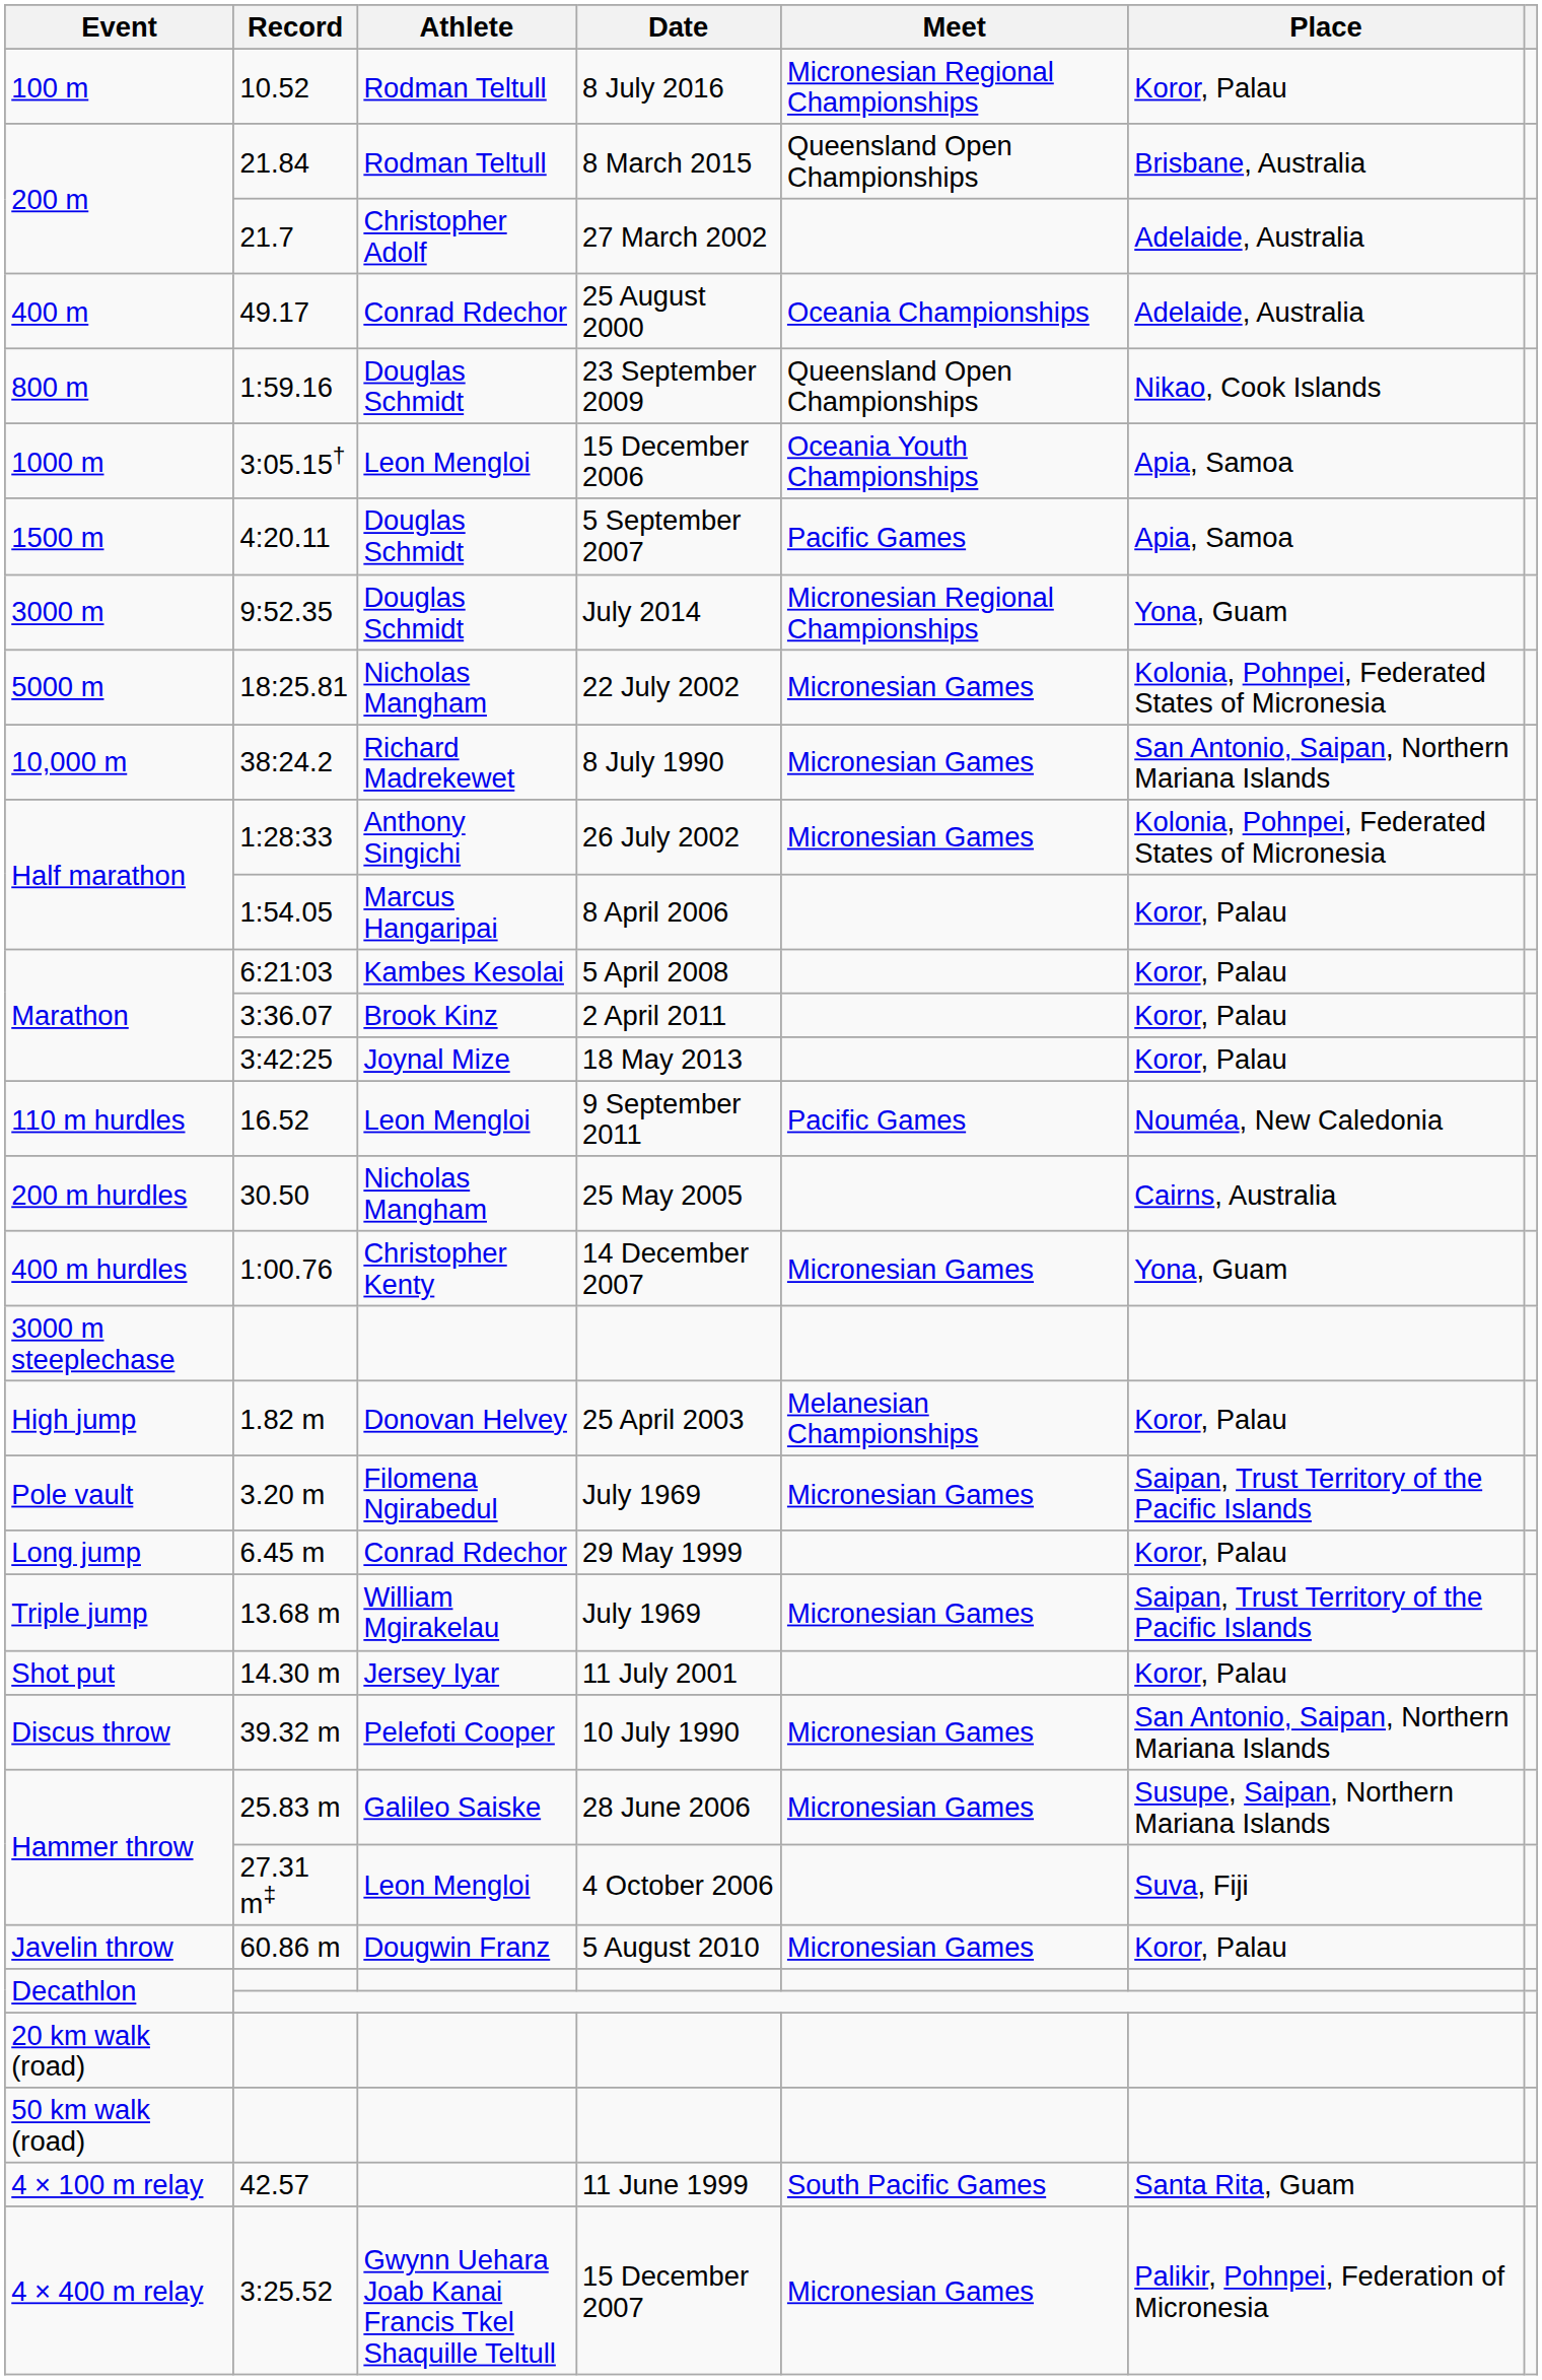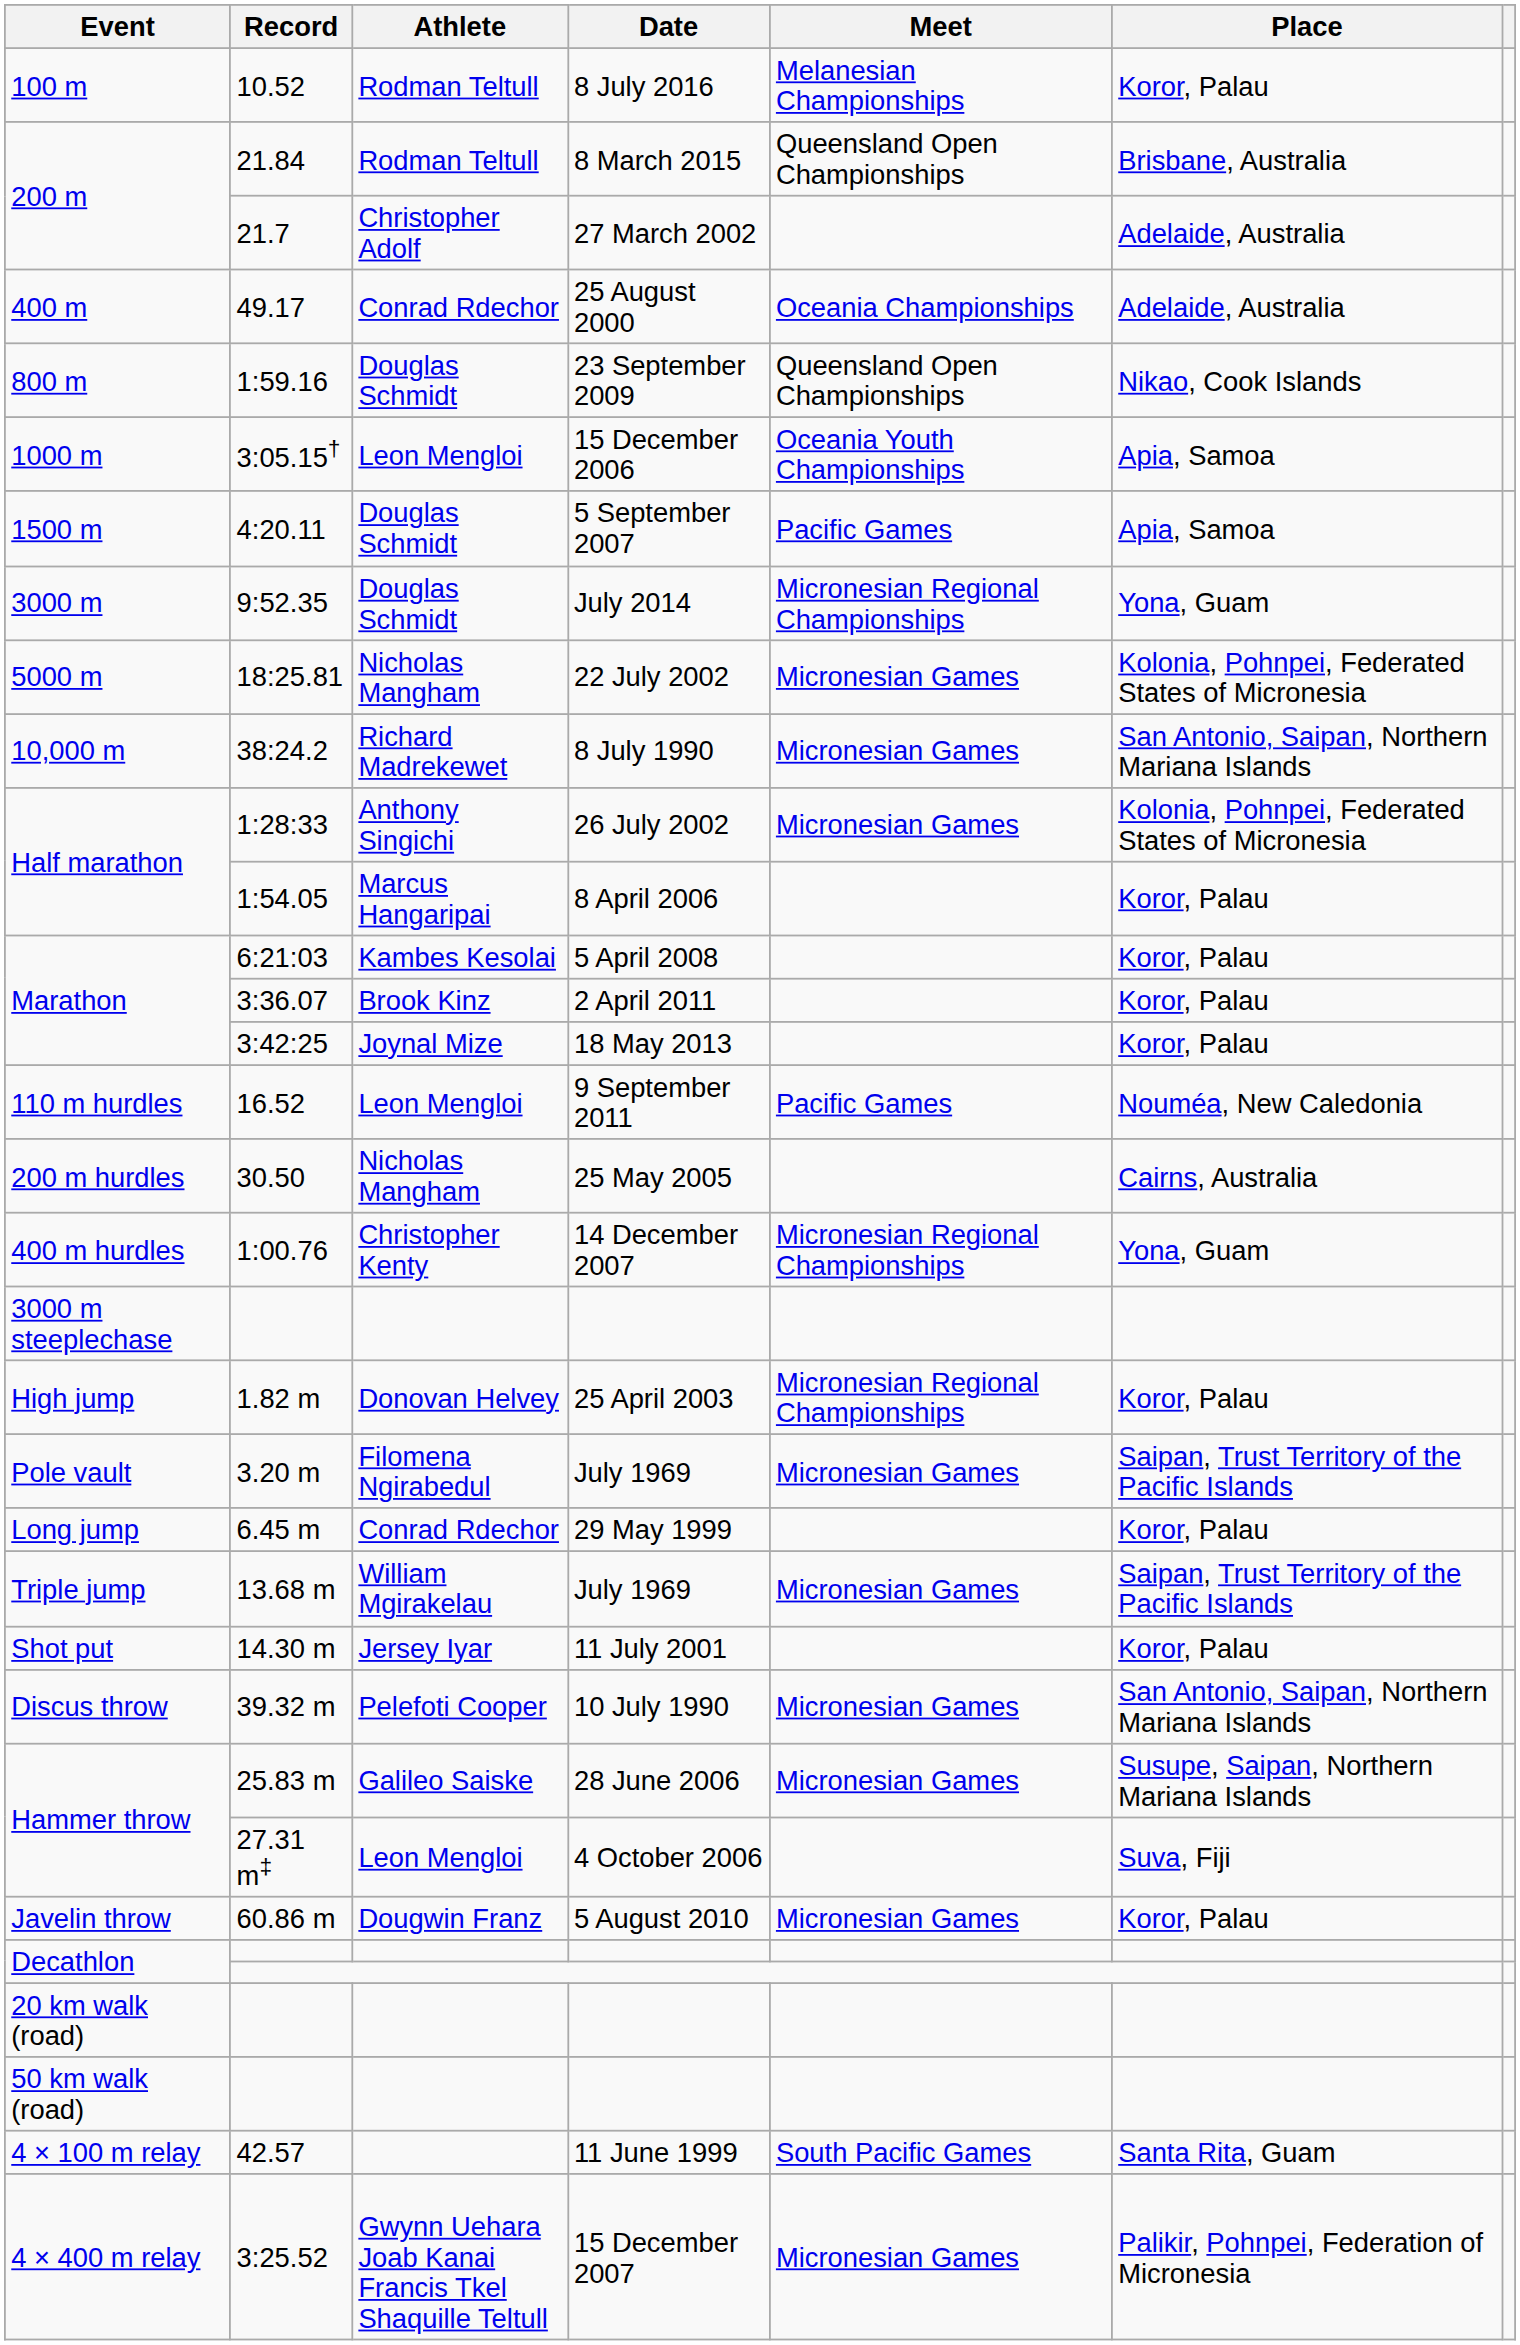10.52 | Meet: Micronesian Regional Championships -> Melanesian Championships
1:00.76 | Meet: Micronesian Games -> Micronesian Regional Championships
1.82 m | Meet: Melanesian Championships -> Micronesian Regional Championships
